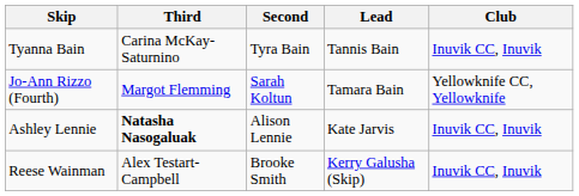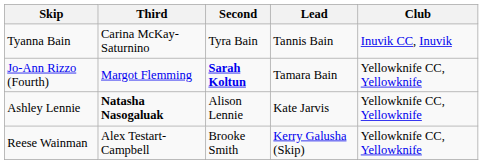Jo-Ann Rizzo (Fourth) | Second: normal -> bold
Ashley Lennie | Club: Inuvik CC, Inuvik -> Yellowknife CC, Yellowknife
Reese Wainman | Club: Inuvik CC, Inuvik -> Yellowknife CC, Yellowknife
